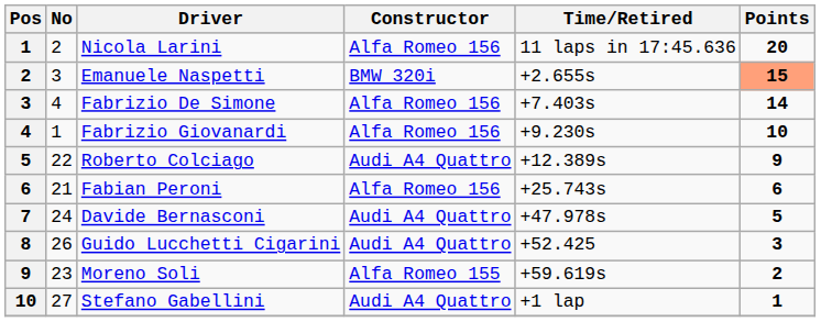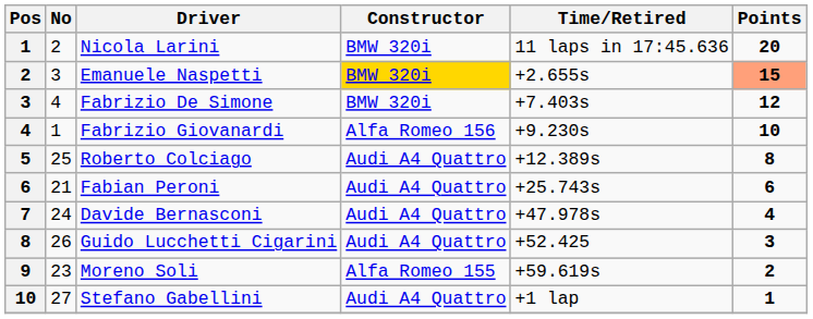Nicola Larini | Constructor: Alfa Romeo 156 -> BMW 320i
Emanuele Naspetti | Constructor: no background -> gold background
Fabrizio De Simone | Constructor: Alfa Romeo 156 -> BMW 320i
Fabrizio De Simone | Points: 14 -> 12
Roberto Colciago | No: 22 -> 25
Roberto Colciago | Points: 9 -> 8
Fabian Peroni | Constructor: Alfa Romeo 156 -> Audi A4 Quattro
Davide Bernasconi | Points: 5 -> 4
